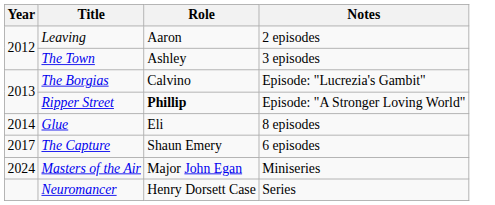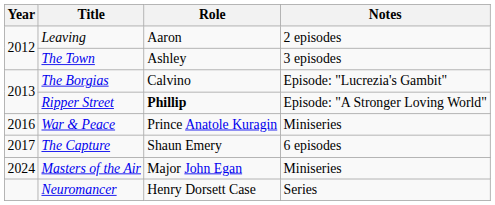- row: 2014 | Glue | Eli | 8 episodes
+ row: 2016 | War & Peace | Prince Anatole Kuragin | Miniseries
